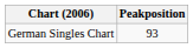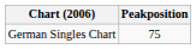German Singles Chart | Peakposition: 93 -> 75
